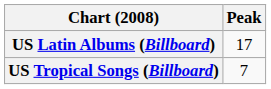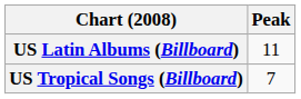US Latin Albums (Billboard) | Peak: 17 -> 11
